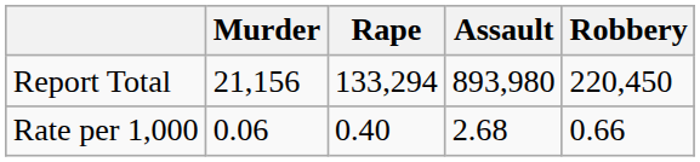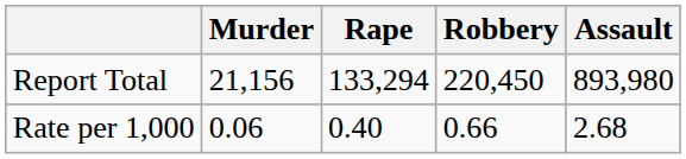columns swapped: Robbery <-> Assault
